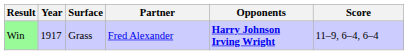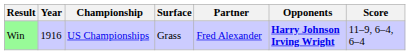+ column: Championship | US Championships
Win | Year: 1917 -> 1916
